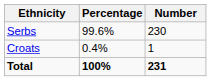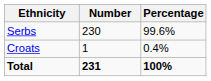columns swapped: Number <-> Percentage
